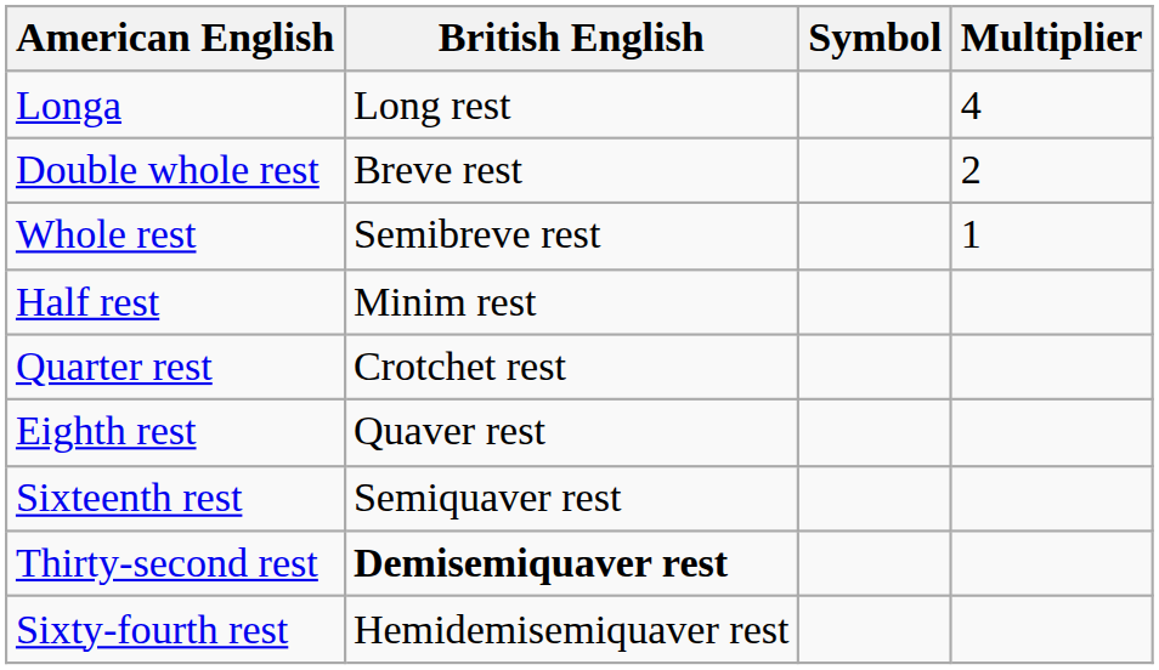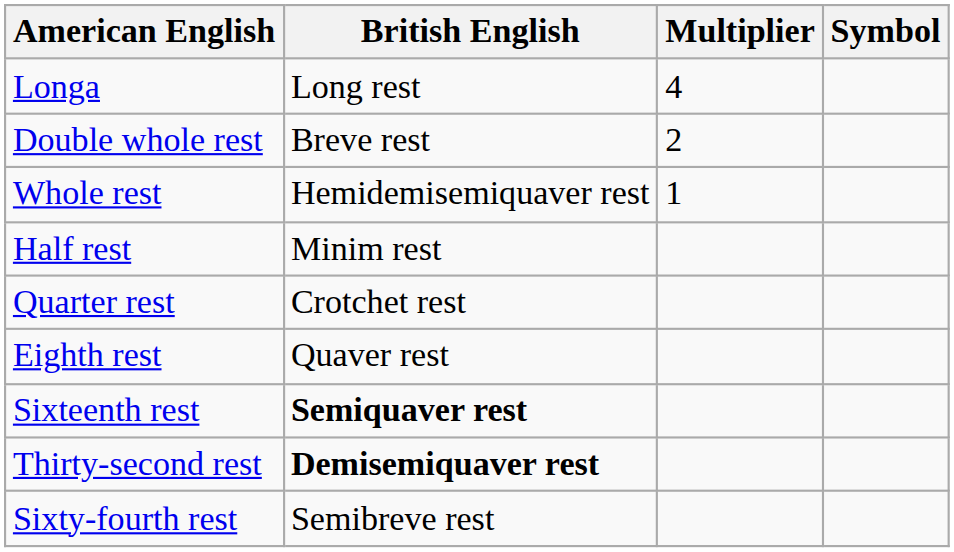columns swapped: Multiplier <-> Symbol
Whole rest | British English: Semibreve rest -> Hemidemisemiquaver rest
Sixteenth rest | British English: normal -> bold
Sixty-fourth rest | British English: Hemidemisemiquaver rest -> Semibreve rest
